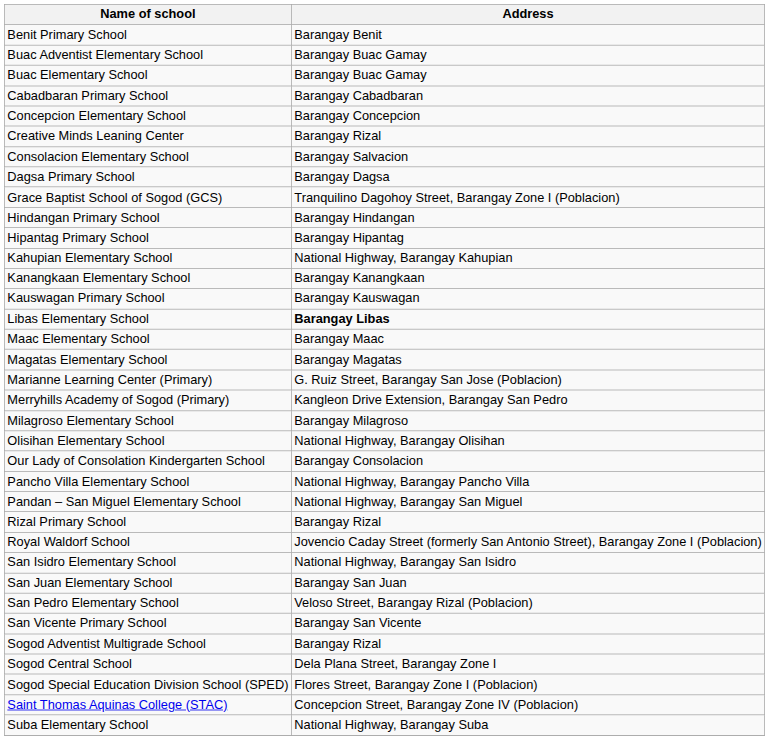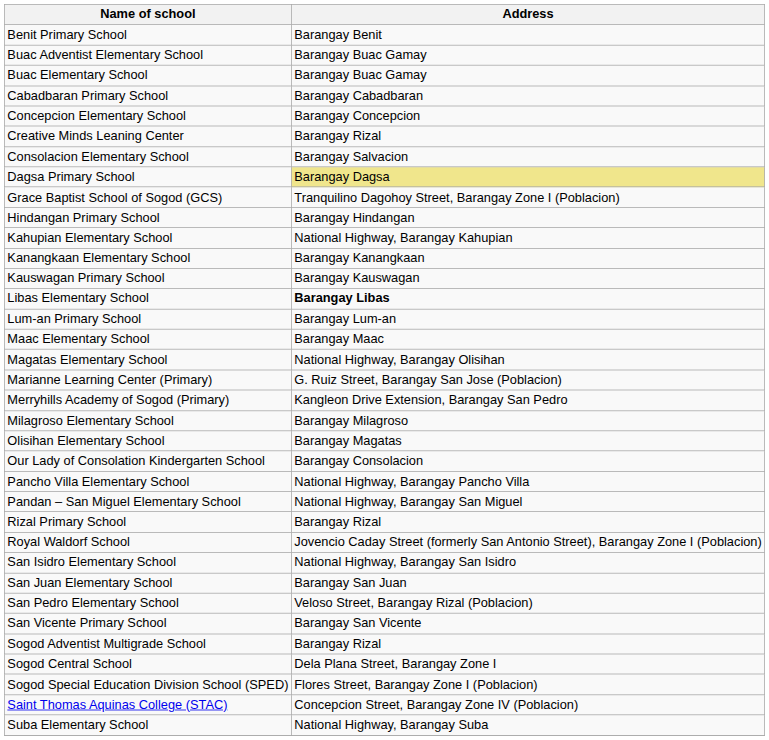Dagsa Primary School | Address: no background -> khaki background
- row: Hipantag Primary School | Barangay Hipantag
+ row: Lum-an Primary School | Barangay Lum-an
Magatas Elementary School | Address: Barangay Magatas -> National Highway, Barangay Olisihan
Olisihan Elementary School | Address: National Highway, Barangay Olisihan -> Barangay Magatas
